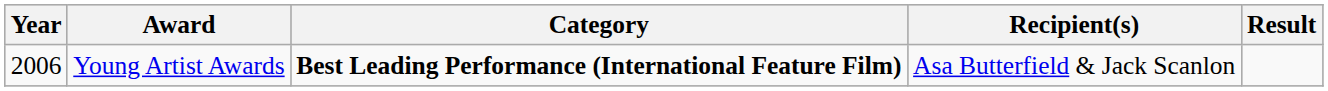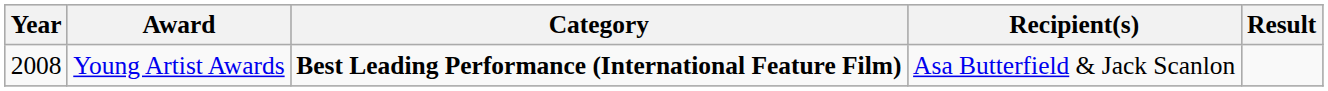Young Artist Awards | Year: 2006 -> 2008
